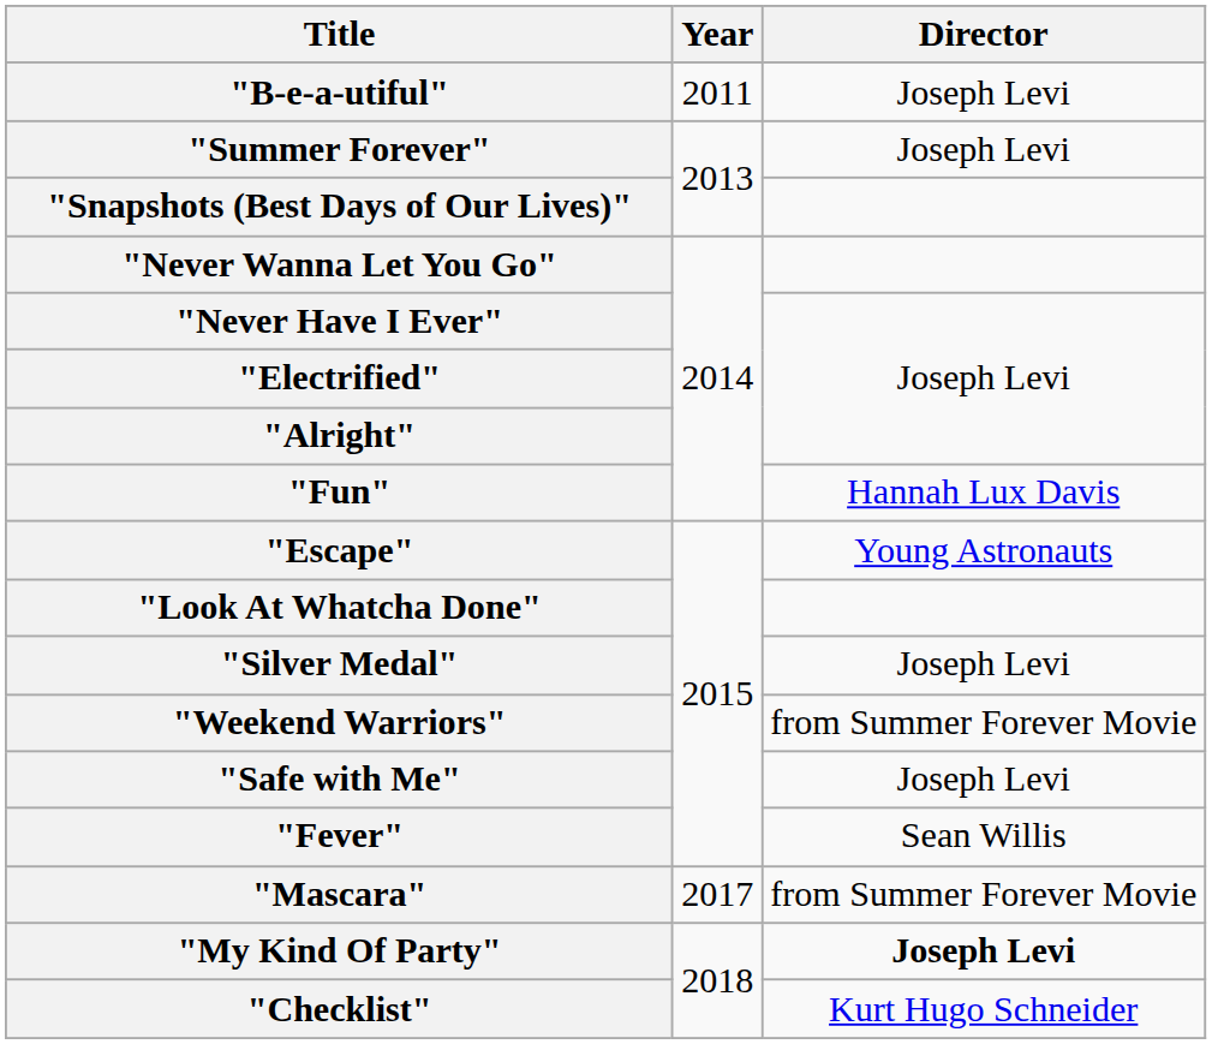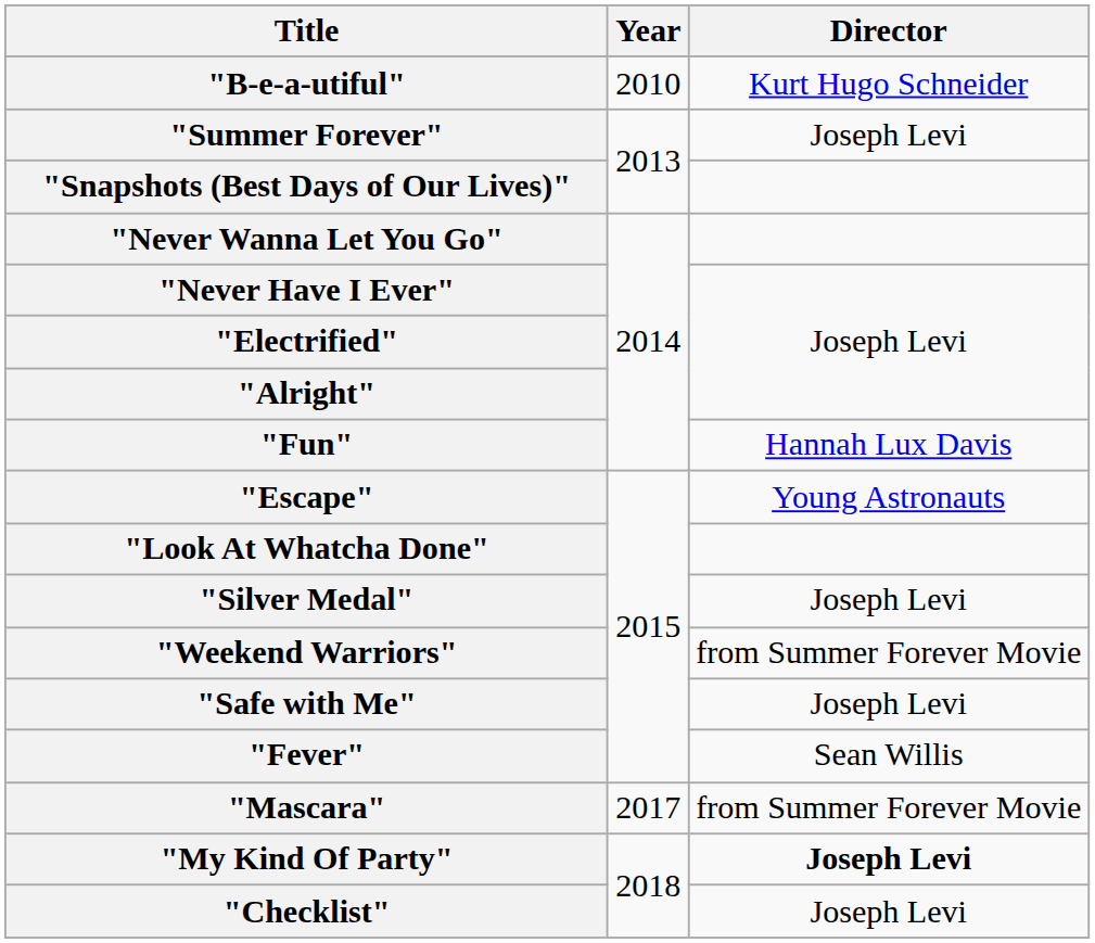"B-e-a-utiful" | Year: 2011 -> 2010
"B-e-a-utiful" | Director: Joseph Levi -> Kurt Hugo Schneider
"Checklist" | Director: Kurt Hugo Schneider -> Joseph Levi
